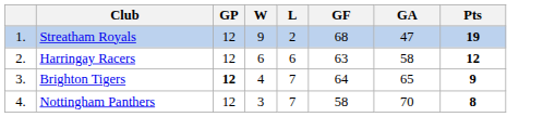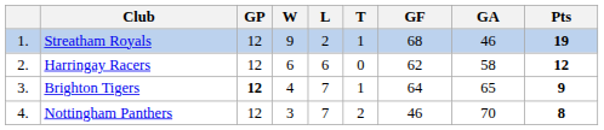+ column: T | 1 | 0 | 1 | 2
Streatham Royals | GA: 47 -> 46
Harringay Racers | GF: 63 -> 62
Nottingham Panthers | GF: 58 -> 46
